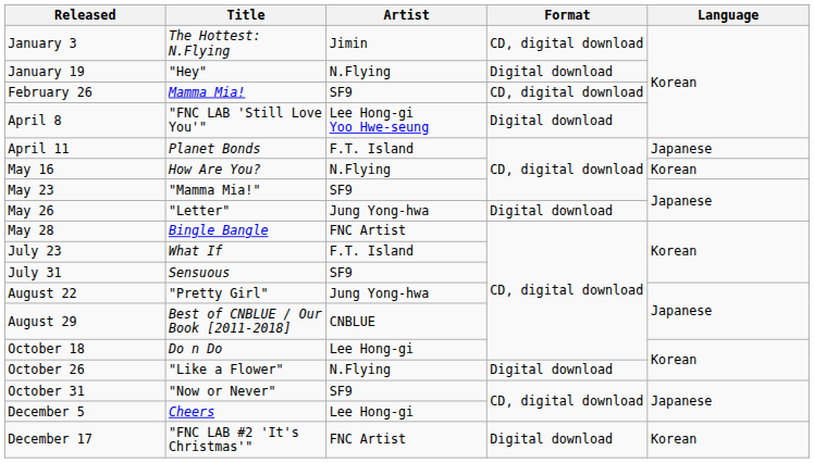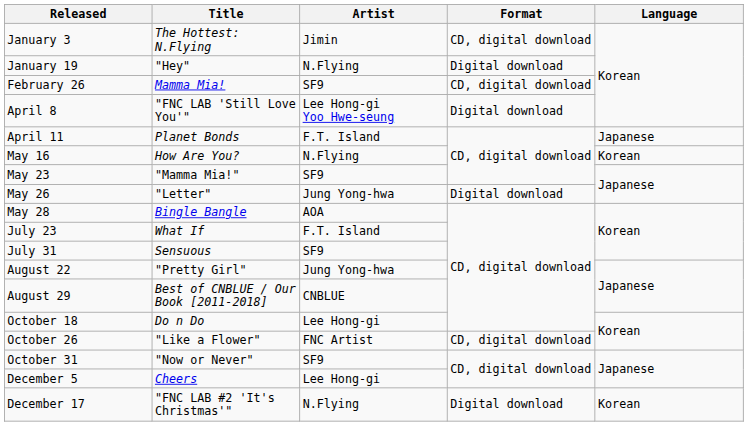May 28 | Artist: FNC Artist -> AOA
October 26 | Artist: N.Flying -> FNC Artist
October 26 | Format: Digital download -> CD, digital download
December 17 | Artist: FNC Artist -> N.Flying
